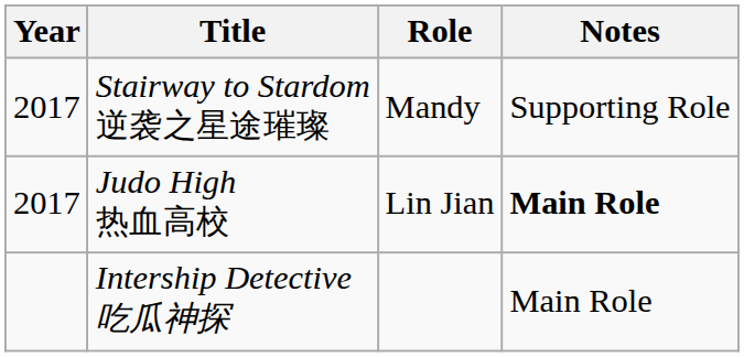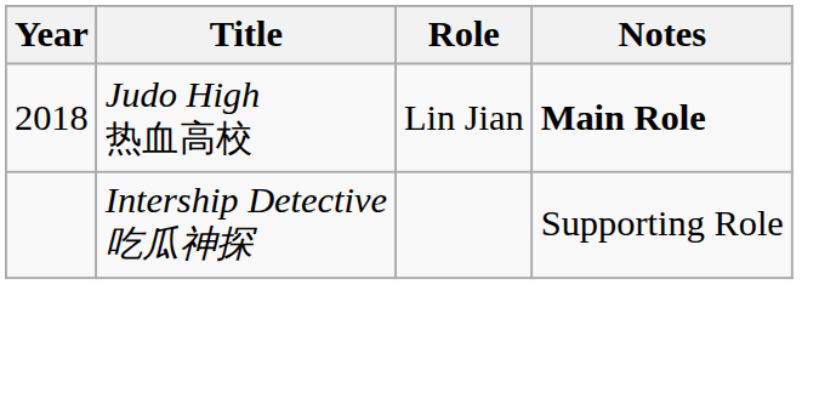- row: 2017 | Stairway to Stardom 逆袭之星途璀璨 | Mandy | Supporting Role
Judo High 热血高校 | Year: 2017 -> 2018
Intership Detective 吃瓜神探 | Notes: Main Role -> Supporting Role
